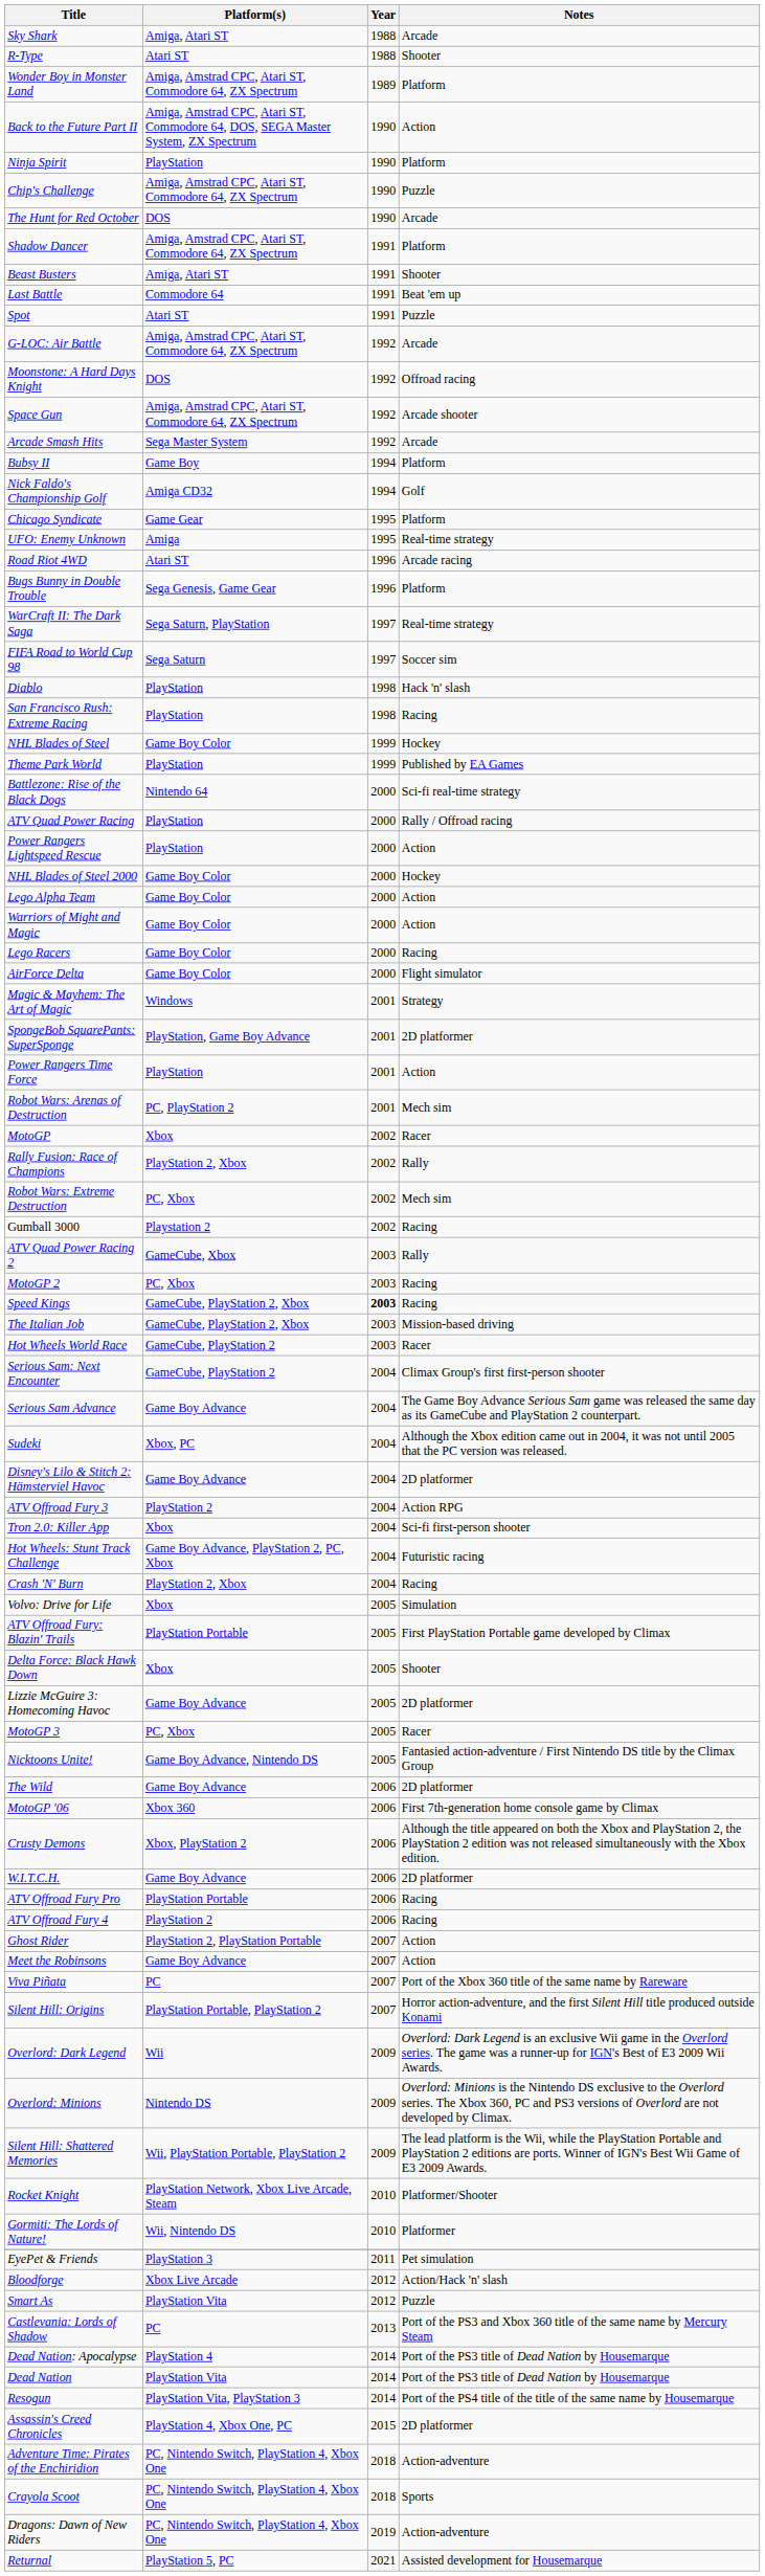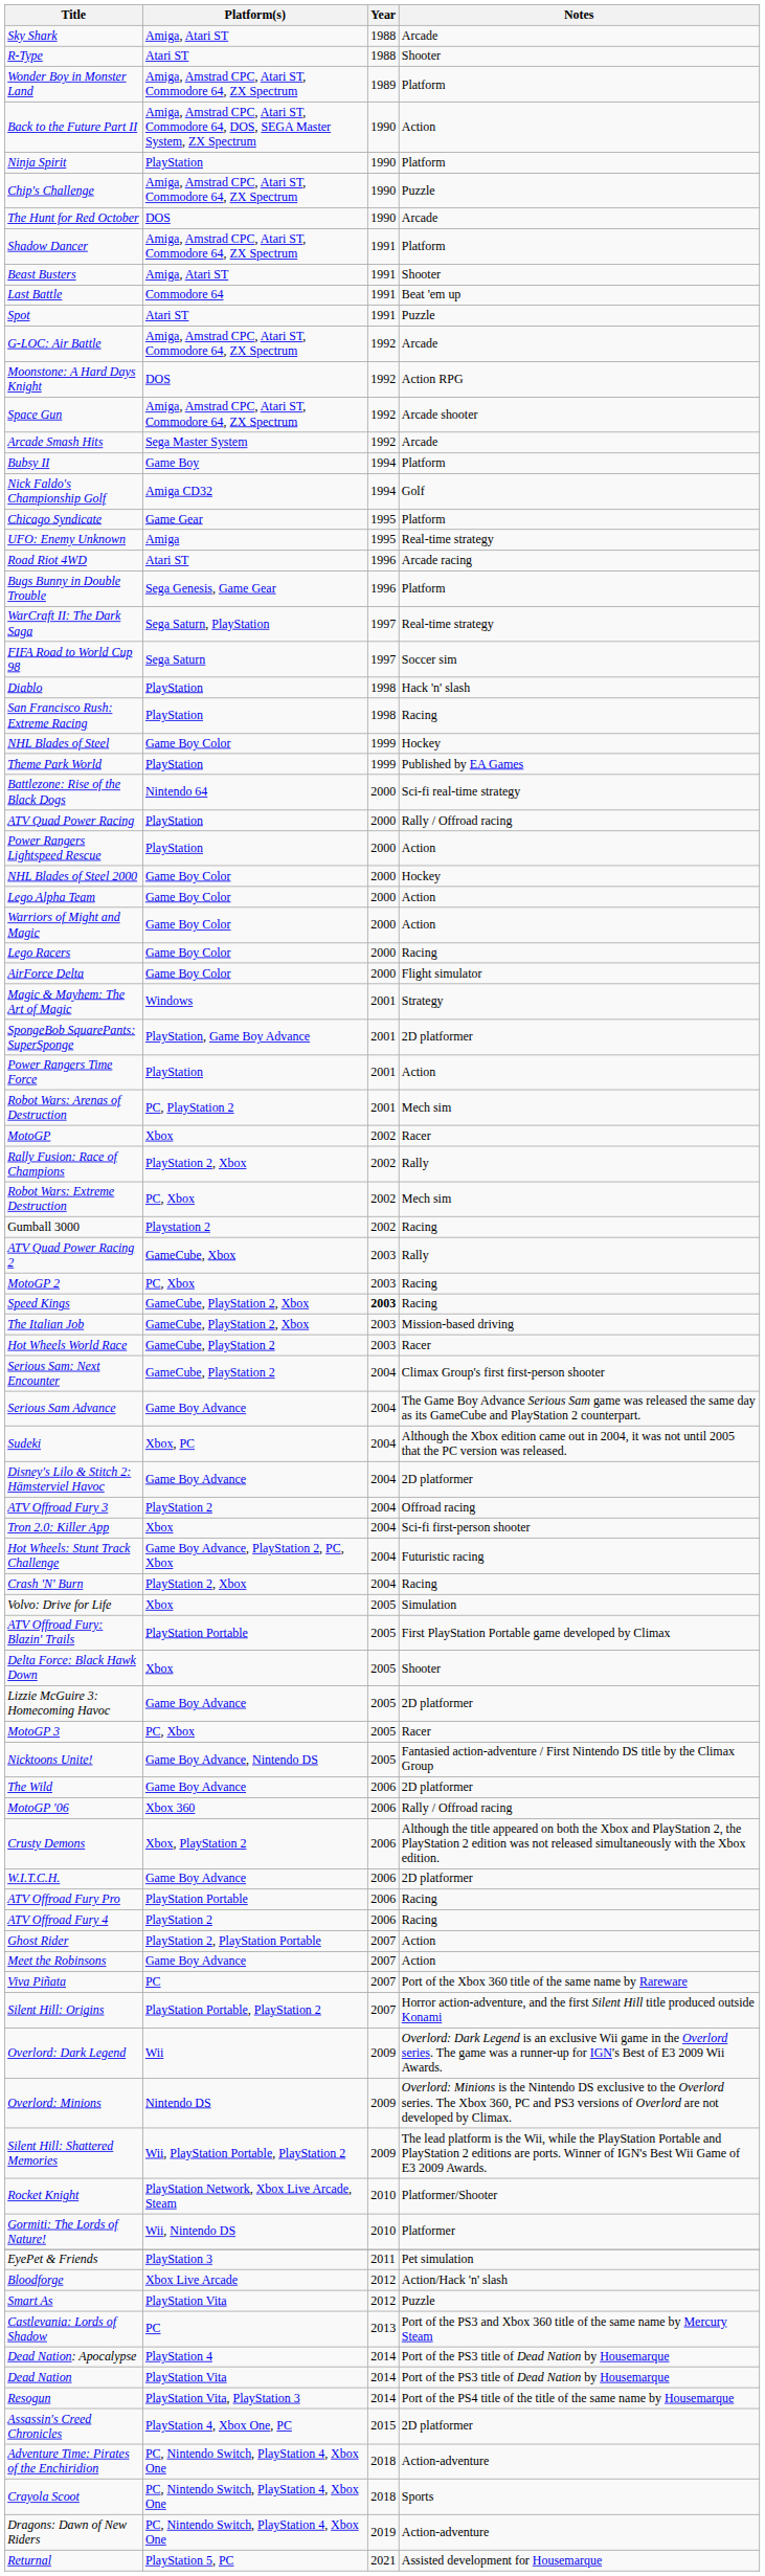Moonstone: A Hard Days Knight | Notes: Offroad racing -> Action RPG
ATV Offroad Fury 3 | Notes: Action RPG -> Offroad racing
MotoGP '06 | Notes: First 7th-generation home console game by Climax -> Rally / Offroad racing
